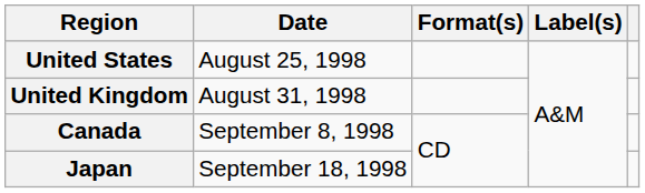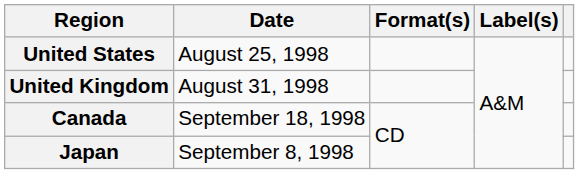Canada | Date: September 8, 1998 -> September 18, 1998
Japan | Date: September 18, 1998 -> September 8, 1998
